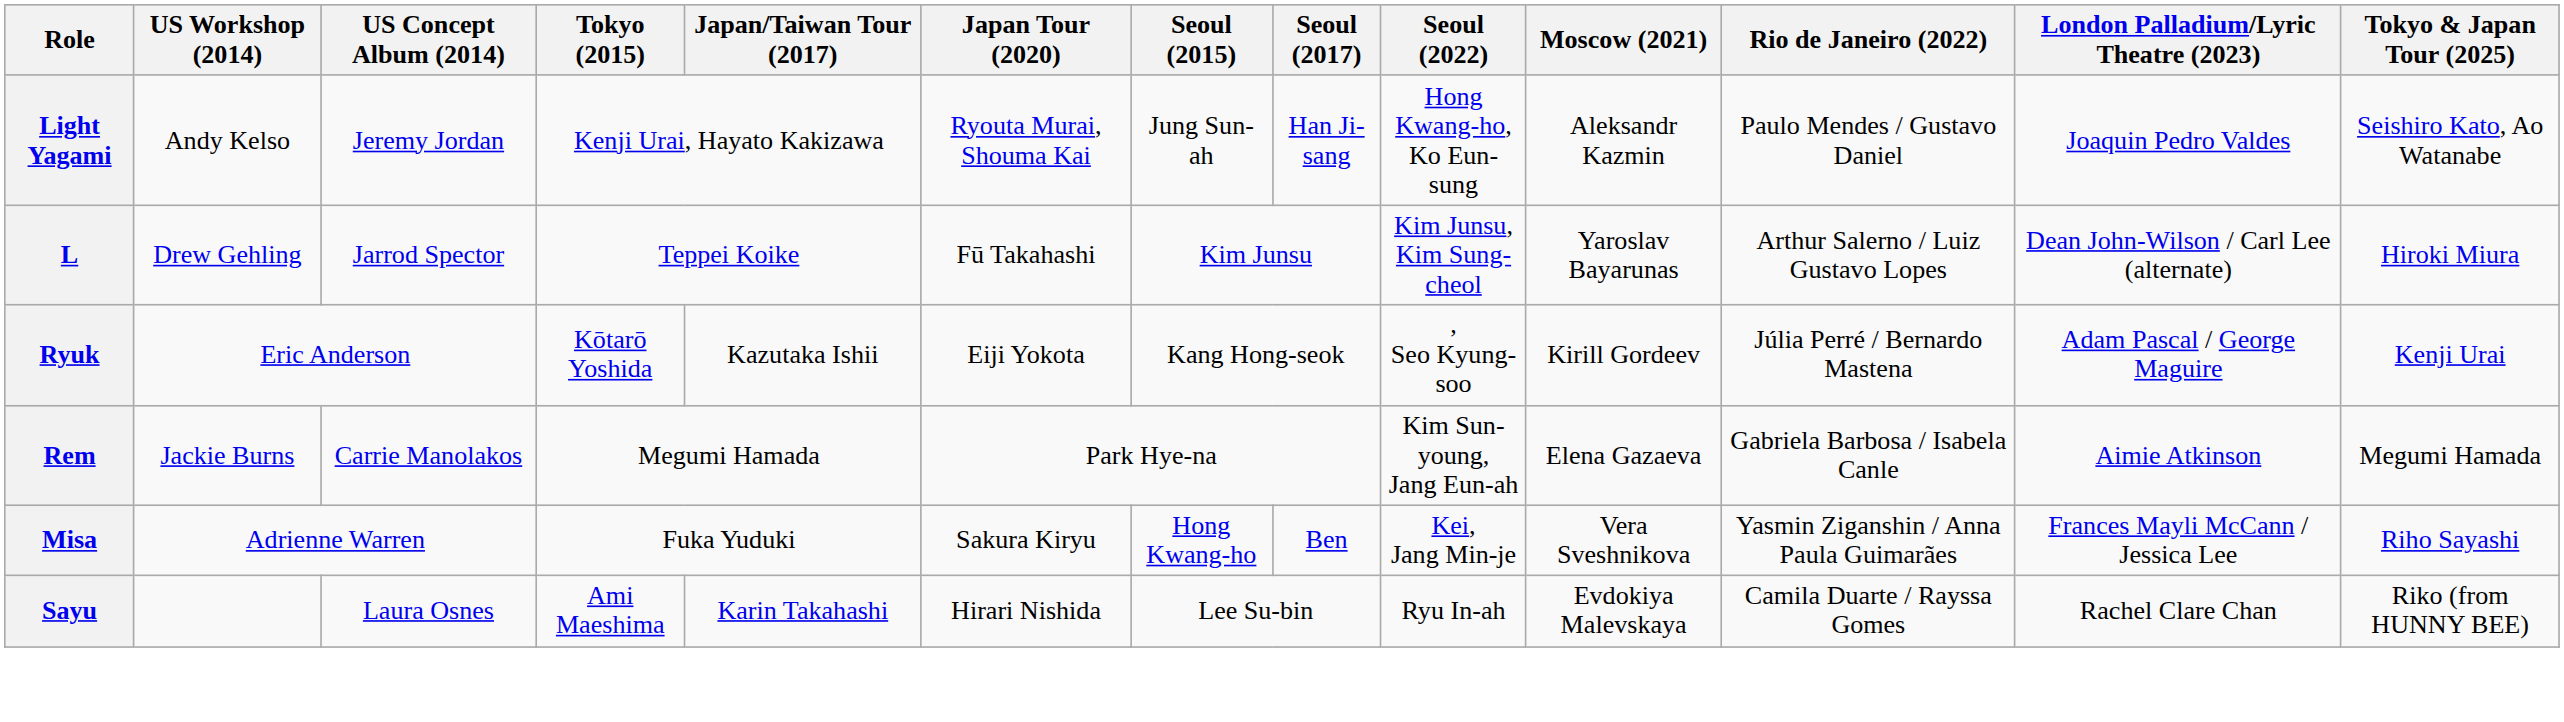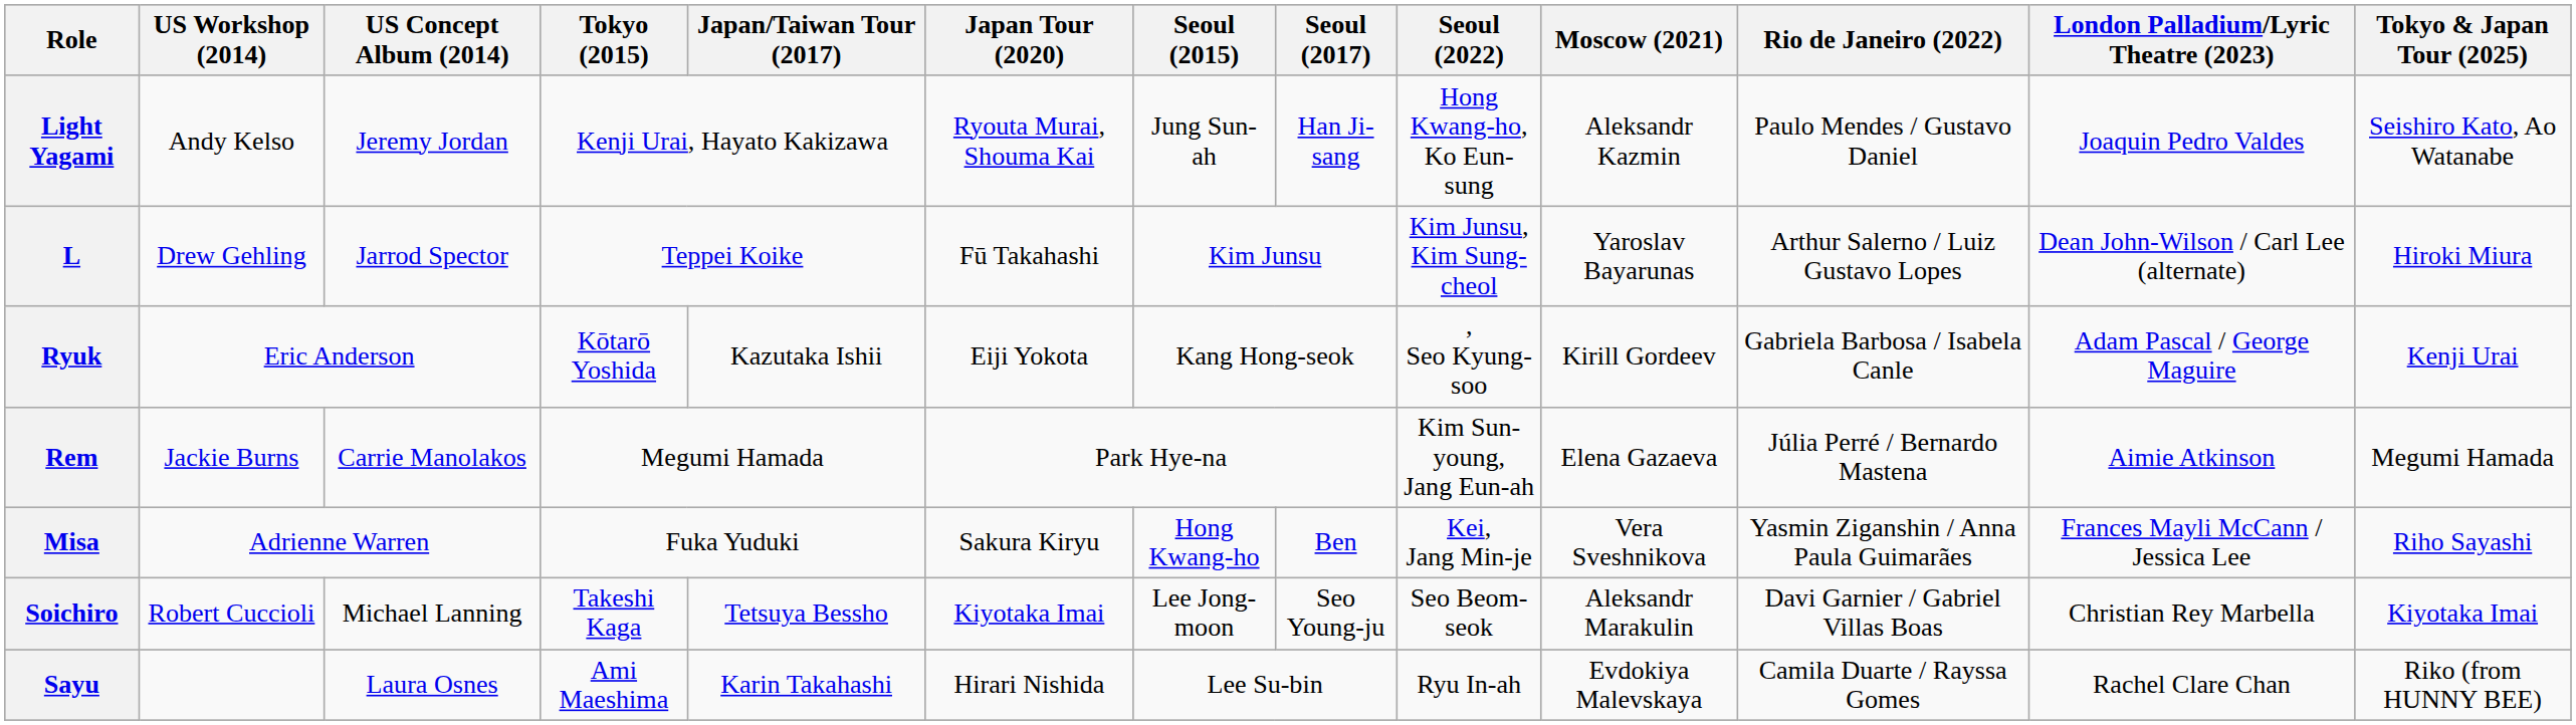Ryuk | Rio de Janeiro (2022): Júlia Perré / Bernardo Mastena -> Gabriela Barbosa / Isabela Canle
Rem | Rio de Janeiro (2022): Gabriela Barbosa / Isabela Canle -> Júlia Perré / Bernardo Mastena
+ row: Soichiro | Robert Cuccioli | Michael Lanning | Takeshi Kaga | Tetsuya Bessho | Kiyotaka Imai | Lee Jong-moon | Seo Young-ju | Seo Beom-seok | Aleksandr Marakulin | Davi Garnier / Gabriel Villas Boas | Christian Rey Marbella | Kiyotaka Imai
